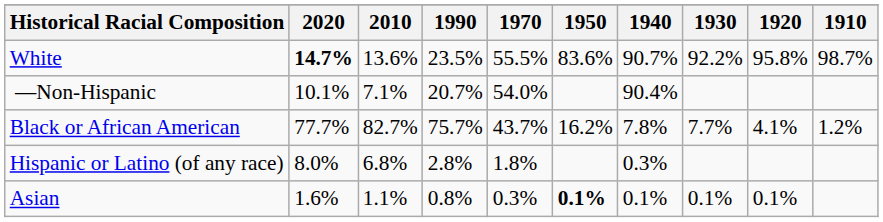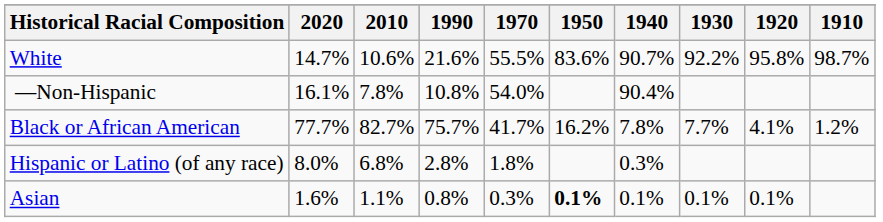White | 2020: bold -> normal
White | 2010: 13.6% -> 10.6%
White | 1990: 23.5% -> 21.6%
—Non-Hispanic | 2020: 10.1% -> 16.1%
—Non-Hispanic | 2010: 7.1% -> 7.8%
—Non-Hispanic | 1990: 20.7% -> 10.8%
Black or African American | 1970: 43.7% -> 41.7%
